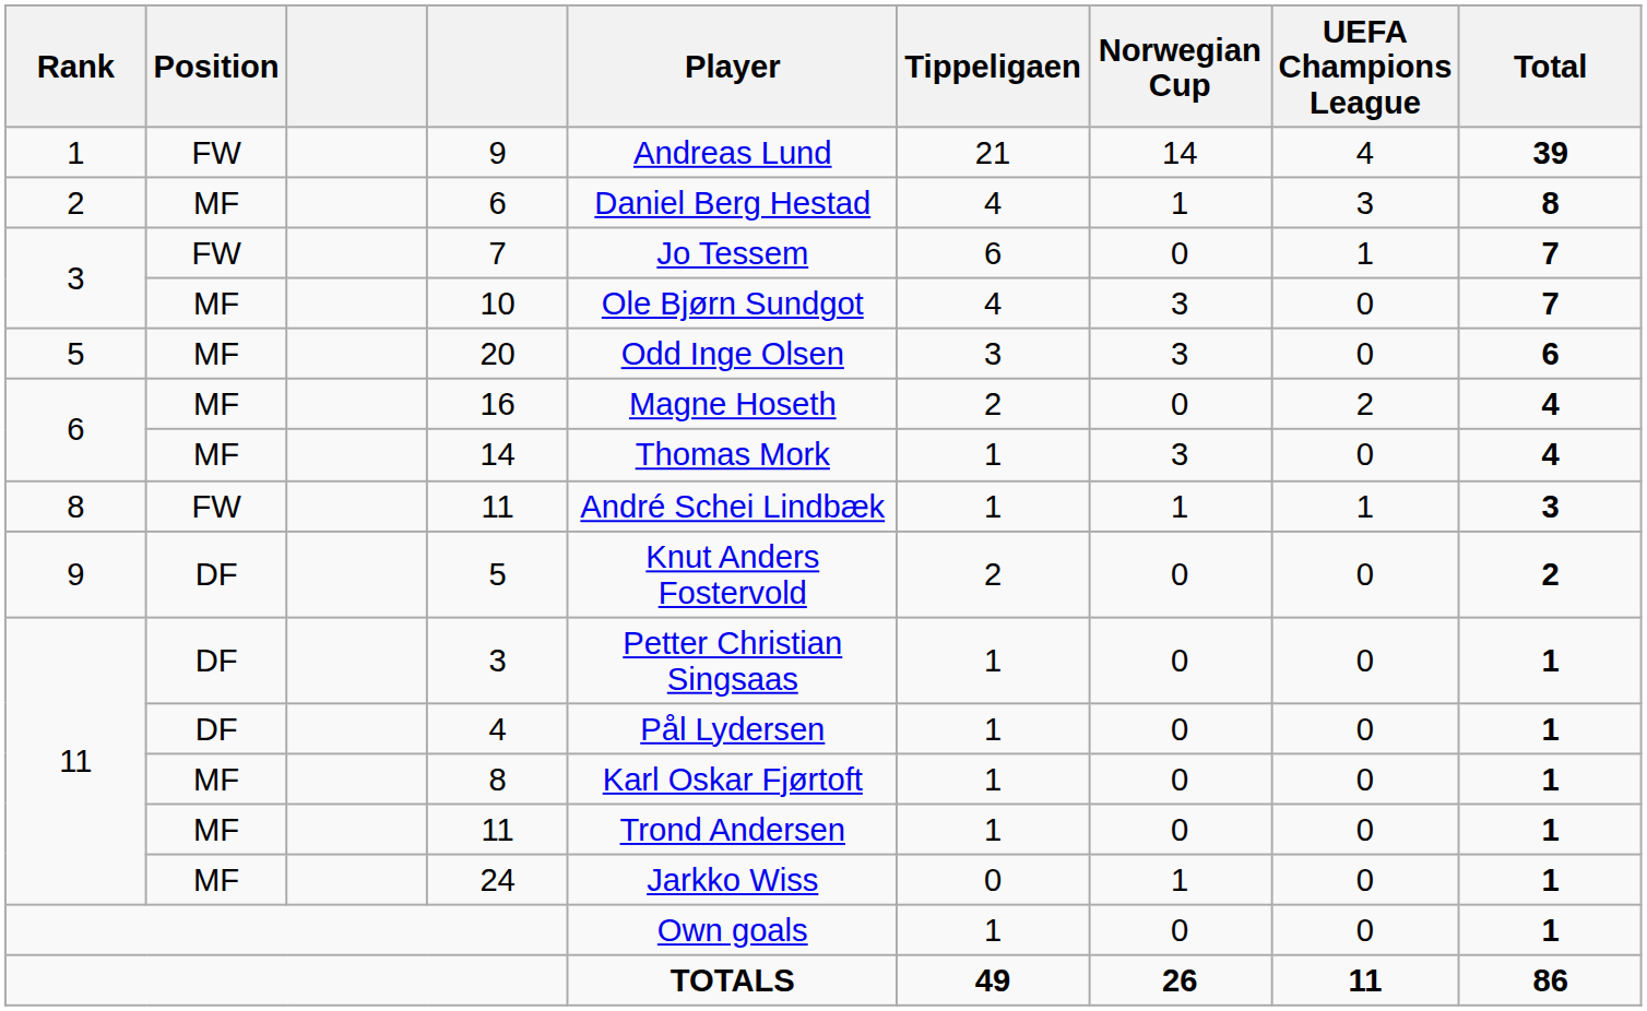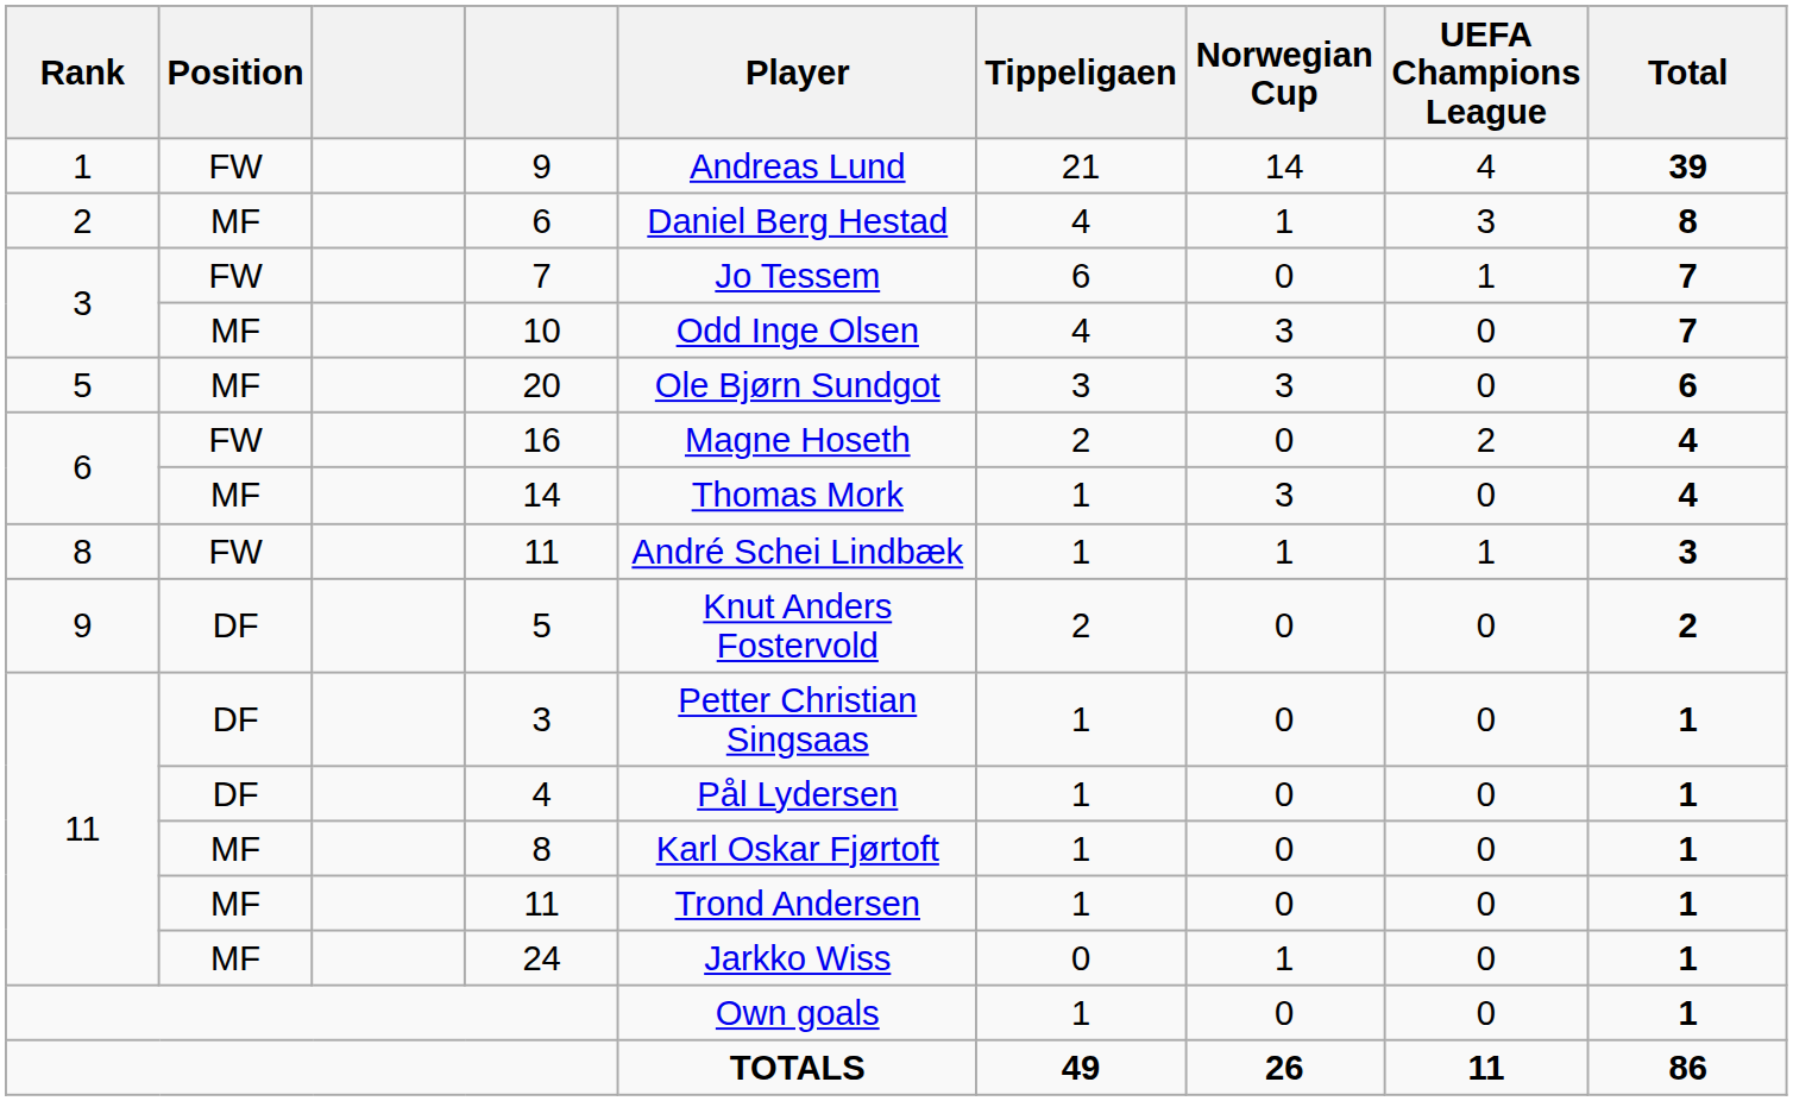10 | Player: Ole Bjørn Sundgot -> Odd Inge Olsen
20 | Player: Odd Inge Olsen -> Ole Bjørn Sundgot
16 | Position: MF -> FW
